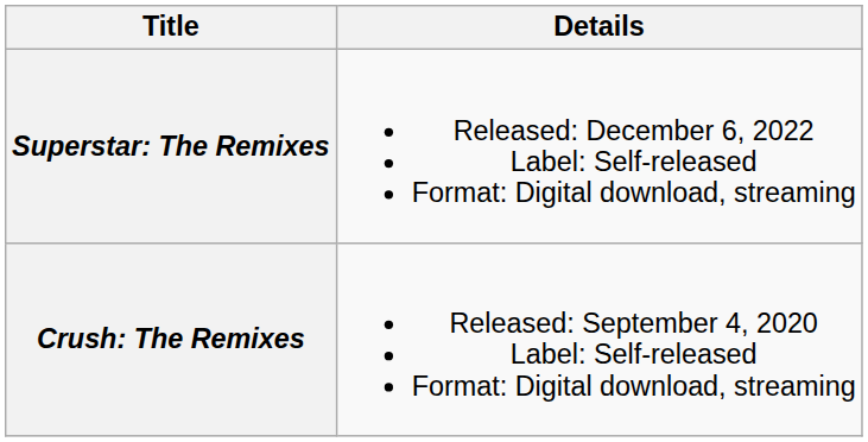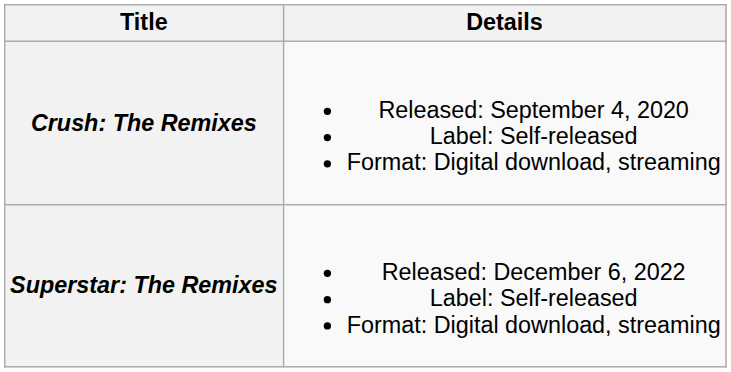rows swapped: Crush: The Remixes <-> Superstar: The Remixes
